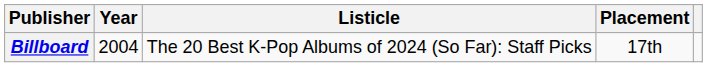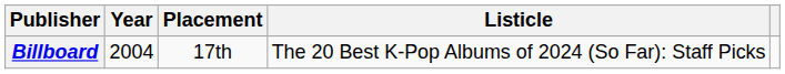columns swapped: Listicle <-> Placement
